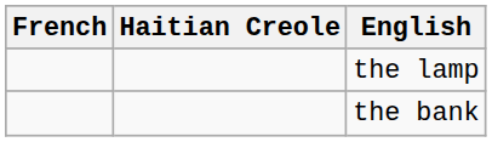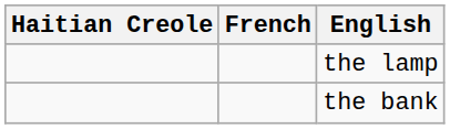columns swapped: Haitian Creole <-> French
